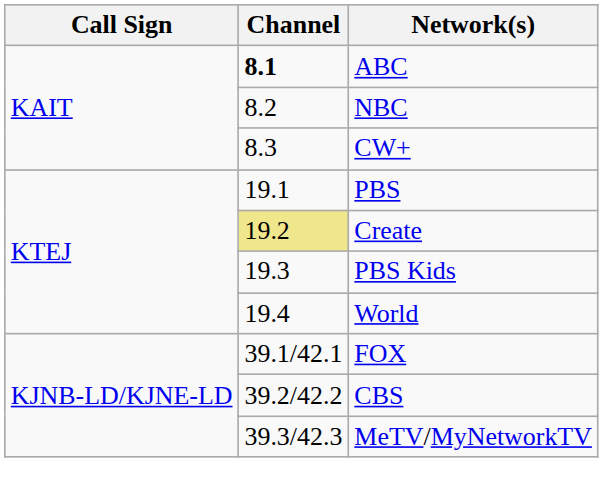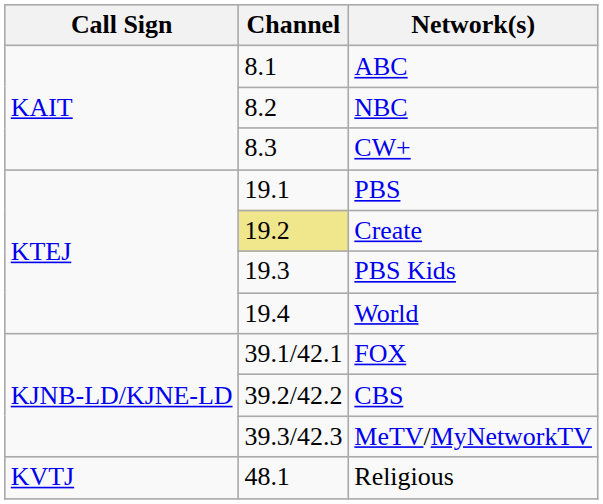ABC | Channel: bold -> normal
+ row: KVTJ | 48.1 | Religious
